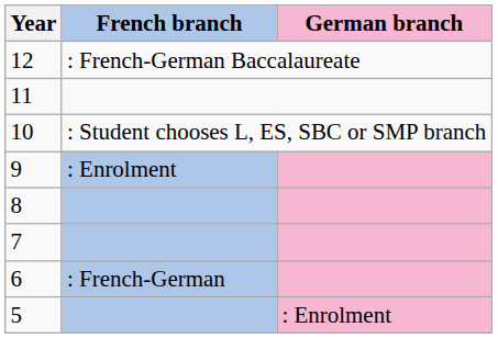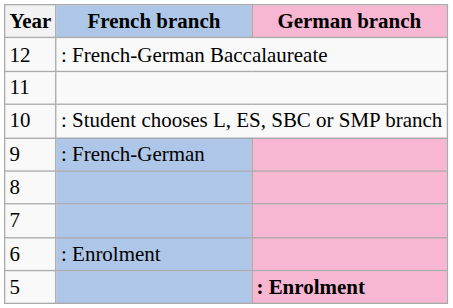9 | French branch: : Enrolment -> : French-German
6 | French branch: : French-German -> : Enrolment
5 | German branch: normal -> bold
